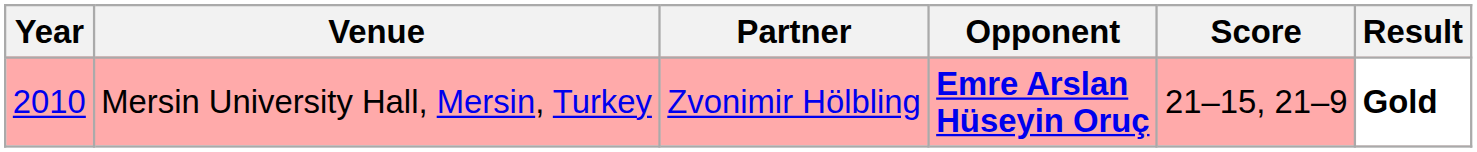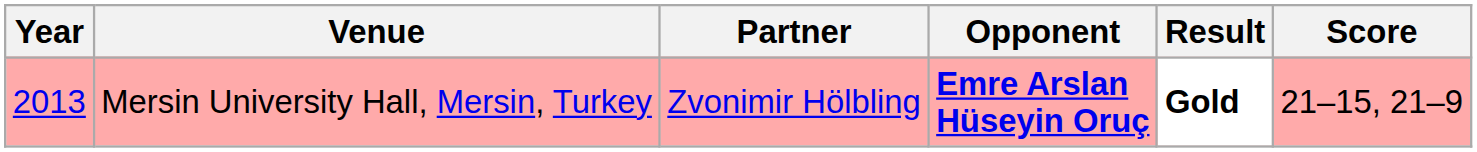columns swapped: Score <-> Result
Mersin University Hall, Mersin, Turkey | Year: 2010 -> 2013
